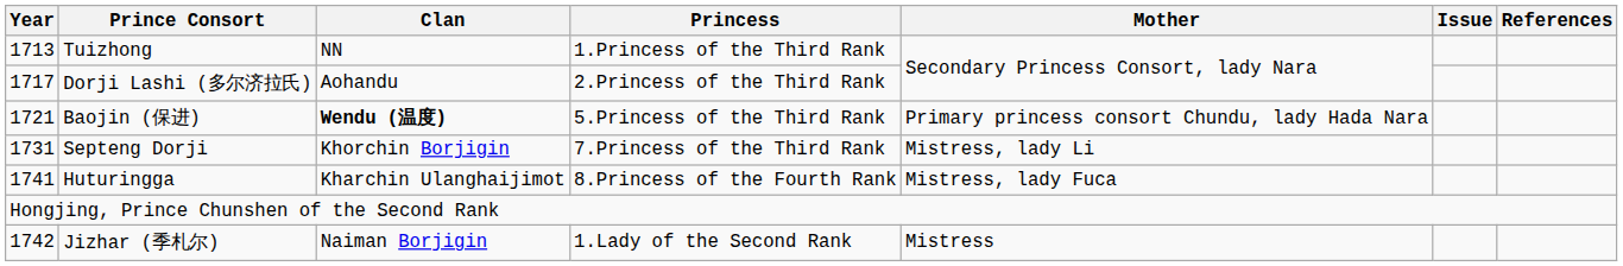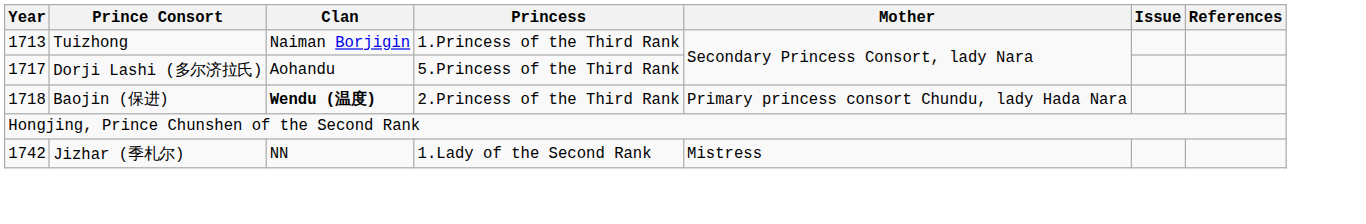Tuizhong | Clan: NN -> Naiman Borjigin
Dorji Lashi (多尔济拉氏) | Princess: 2.Princess of the Third Rank -> 5.Princess of the Third Rank
Baojin (保进) | Year: 1721 -> 1718
Baojin (保进) | Princess: 5.Princess of the Third Rank -> 2.Princess of the Third Rank
- row: 1731 | Septeng Dorji | Khorchin Borjigin | 7.Princess of the Third Rank | Mistress, lady Li
- row: 1741 | Huturingga | Kharchin Ulanghaijimot | 8.Princess of the Fourth Rank | Mistress, lady Fuca
Jizhar (季札尔) | Clan: Naiman Borjigin -> NN
